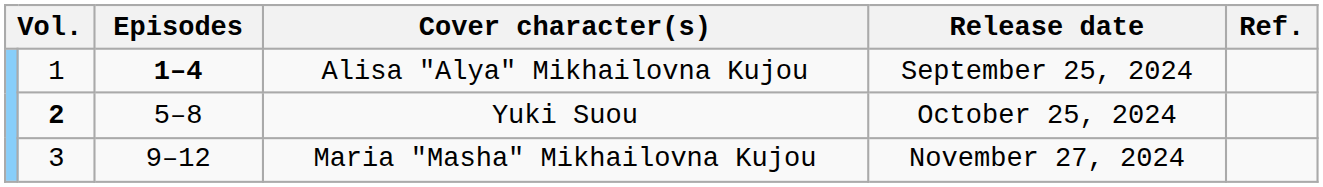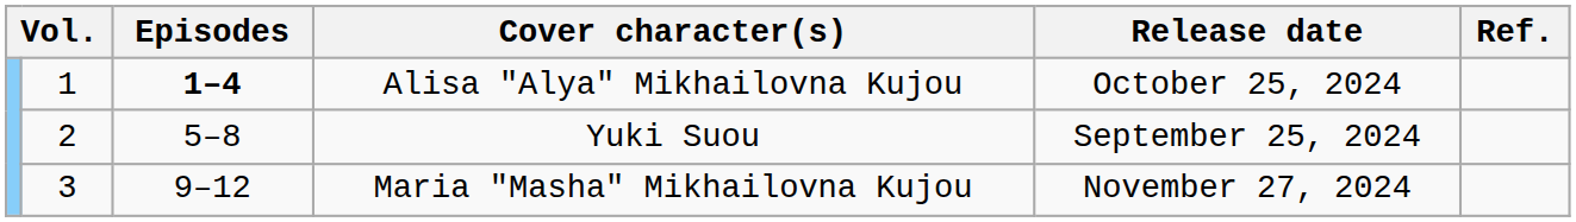Alisa "Alya" Mikhailovna Kujou | Release date: September 25, 2024 -> October 25, 2024
Yuki Suou | column 2: bold -> normal
Yuki Suou | Release date: October 25, 2024 -> September 25, 2024
